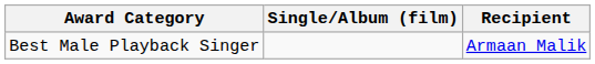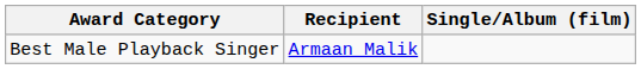columns swapped: Recipient <-> Single/Album (film)
